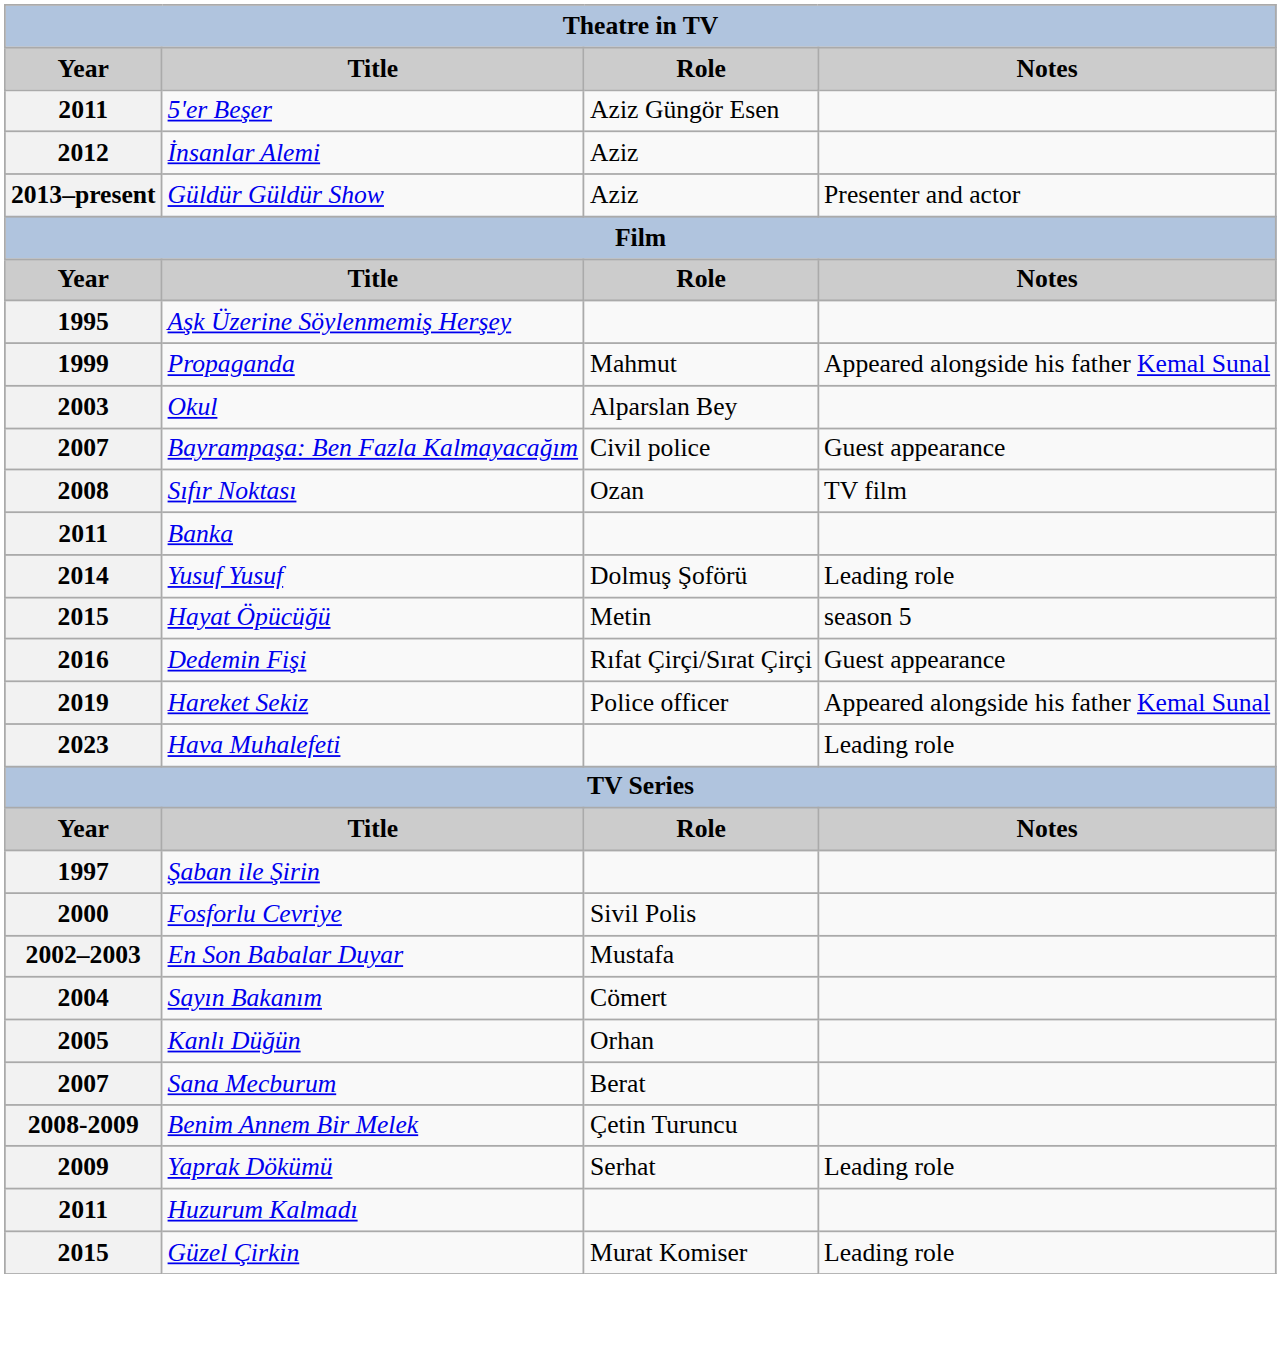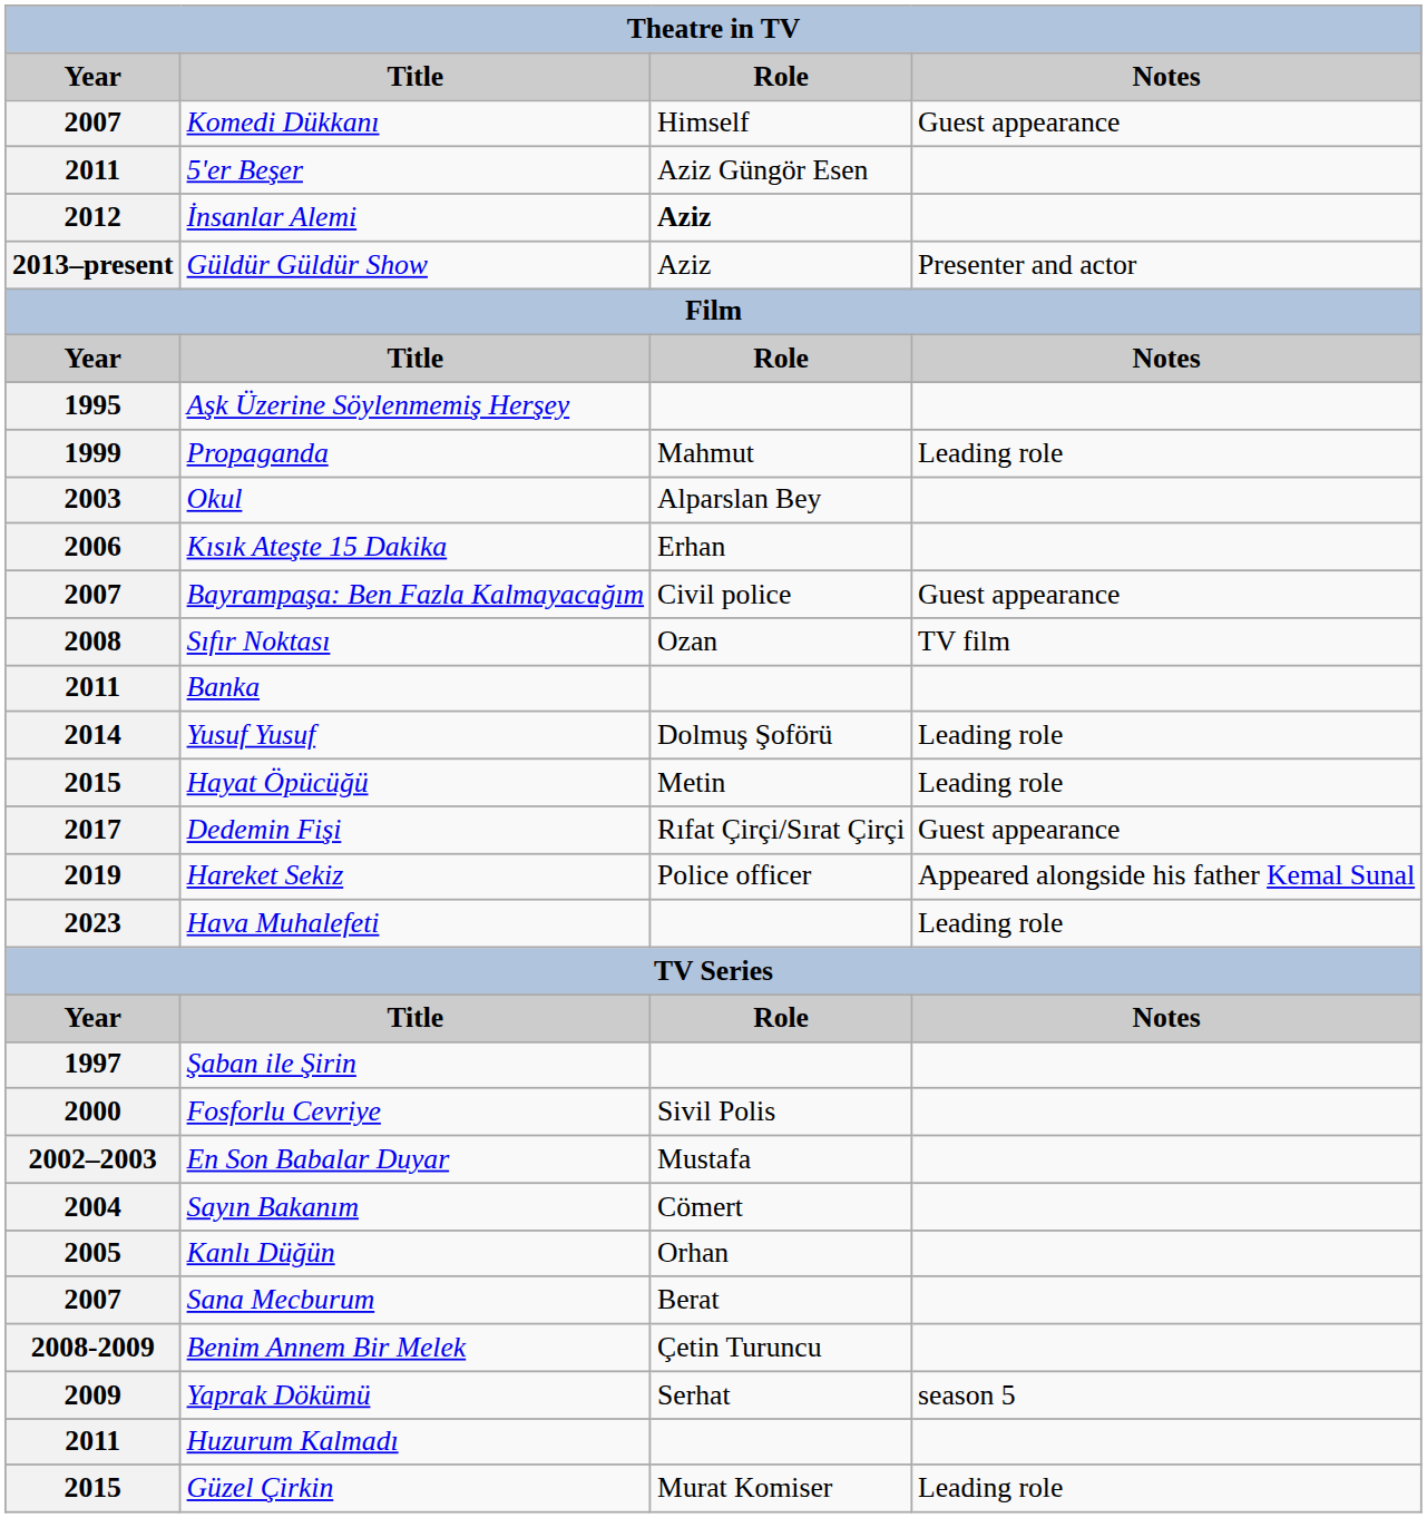+ row: 2007 | Komedi Dükkanı | Himself | Guest appearance
İnsanlar Alemi | Role: normal -> bold
Propaganda | Notes: Appeared alongside his father Kemal Sunal -> Leading role
+ row: 2006 | Kısık Ateşte 15 Dakika | Erhan
Hayat Öpücüğü | Notes: season 5 -> Leading role
Dedemin Fişi | Year: 2016 -> 2017
Yaprak Dökümü | Notes: Leading role -> season 5
